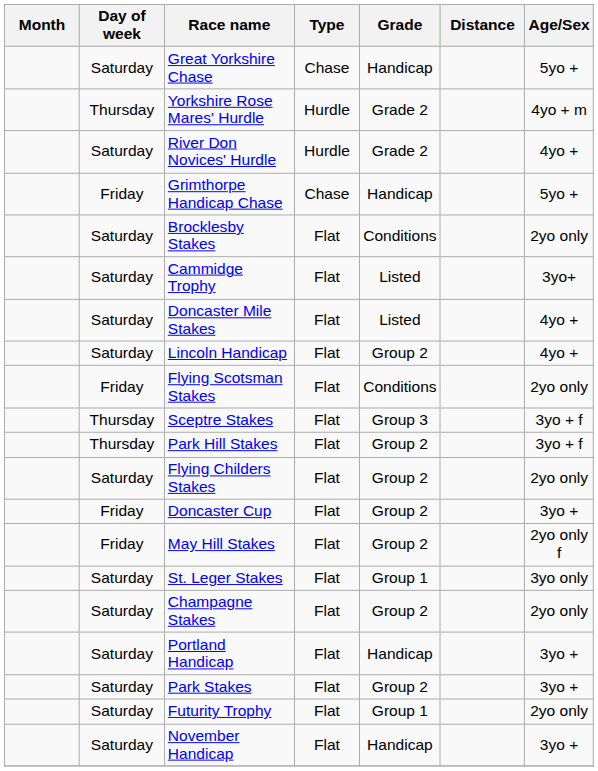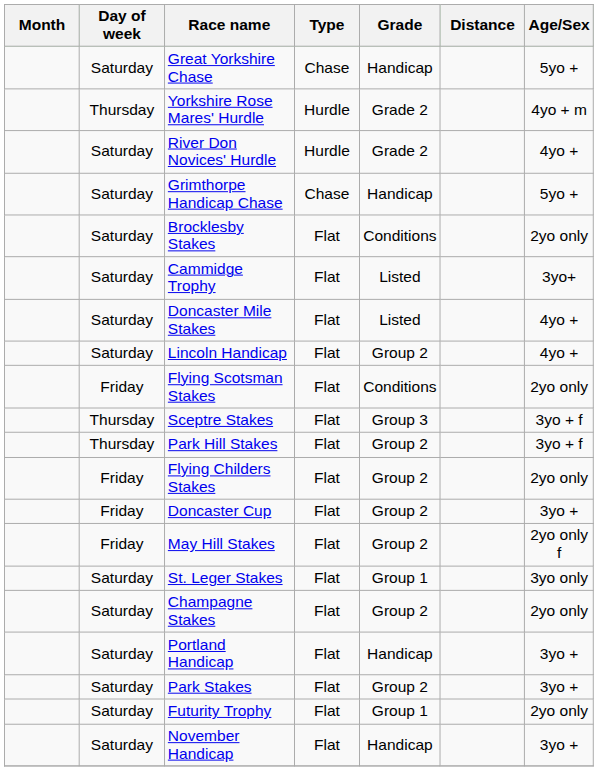Grimthorpe Handicap Chase | Day of week: Friday -> Saturday
Flying Childers Stakes | Day of week: Saturday -> Friday
